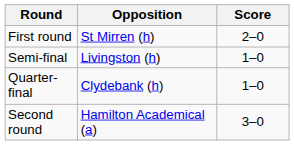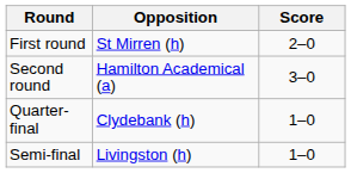rows swapped: Second round <-> Semi-final
